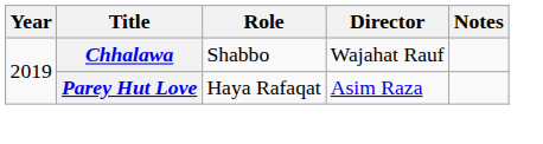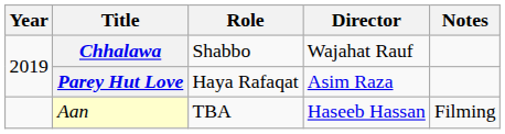+ row: Aan | TBA | Haseeb Hassan | Filming
